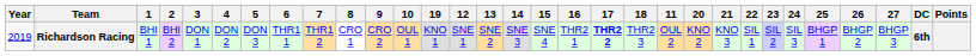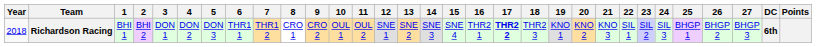columns swapped: 11 <-> 19
Richardson Racing | Year: 2019 -> 2018
